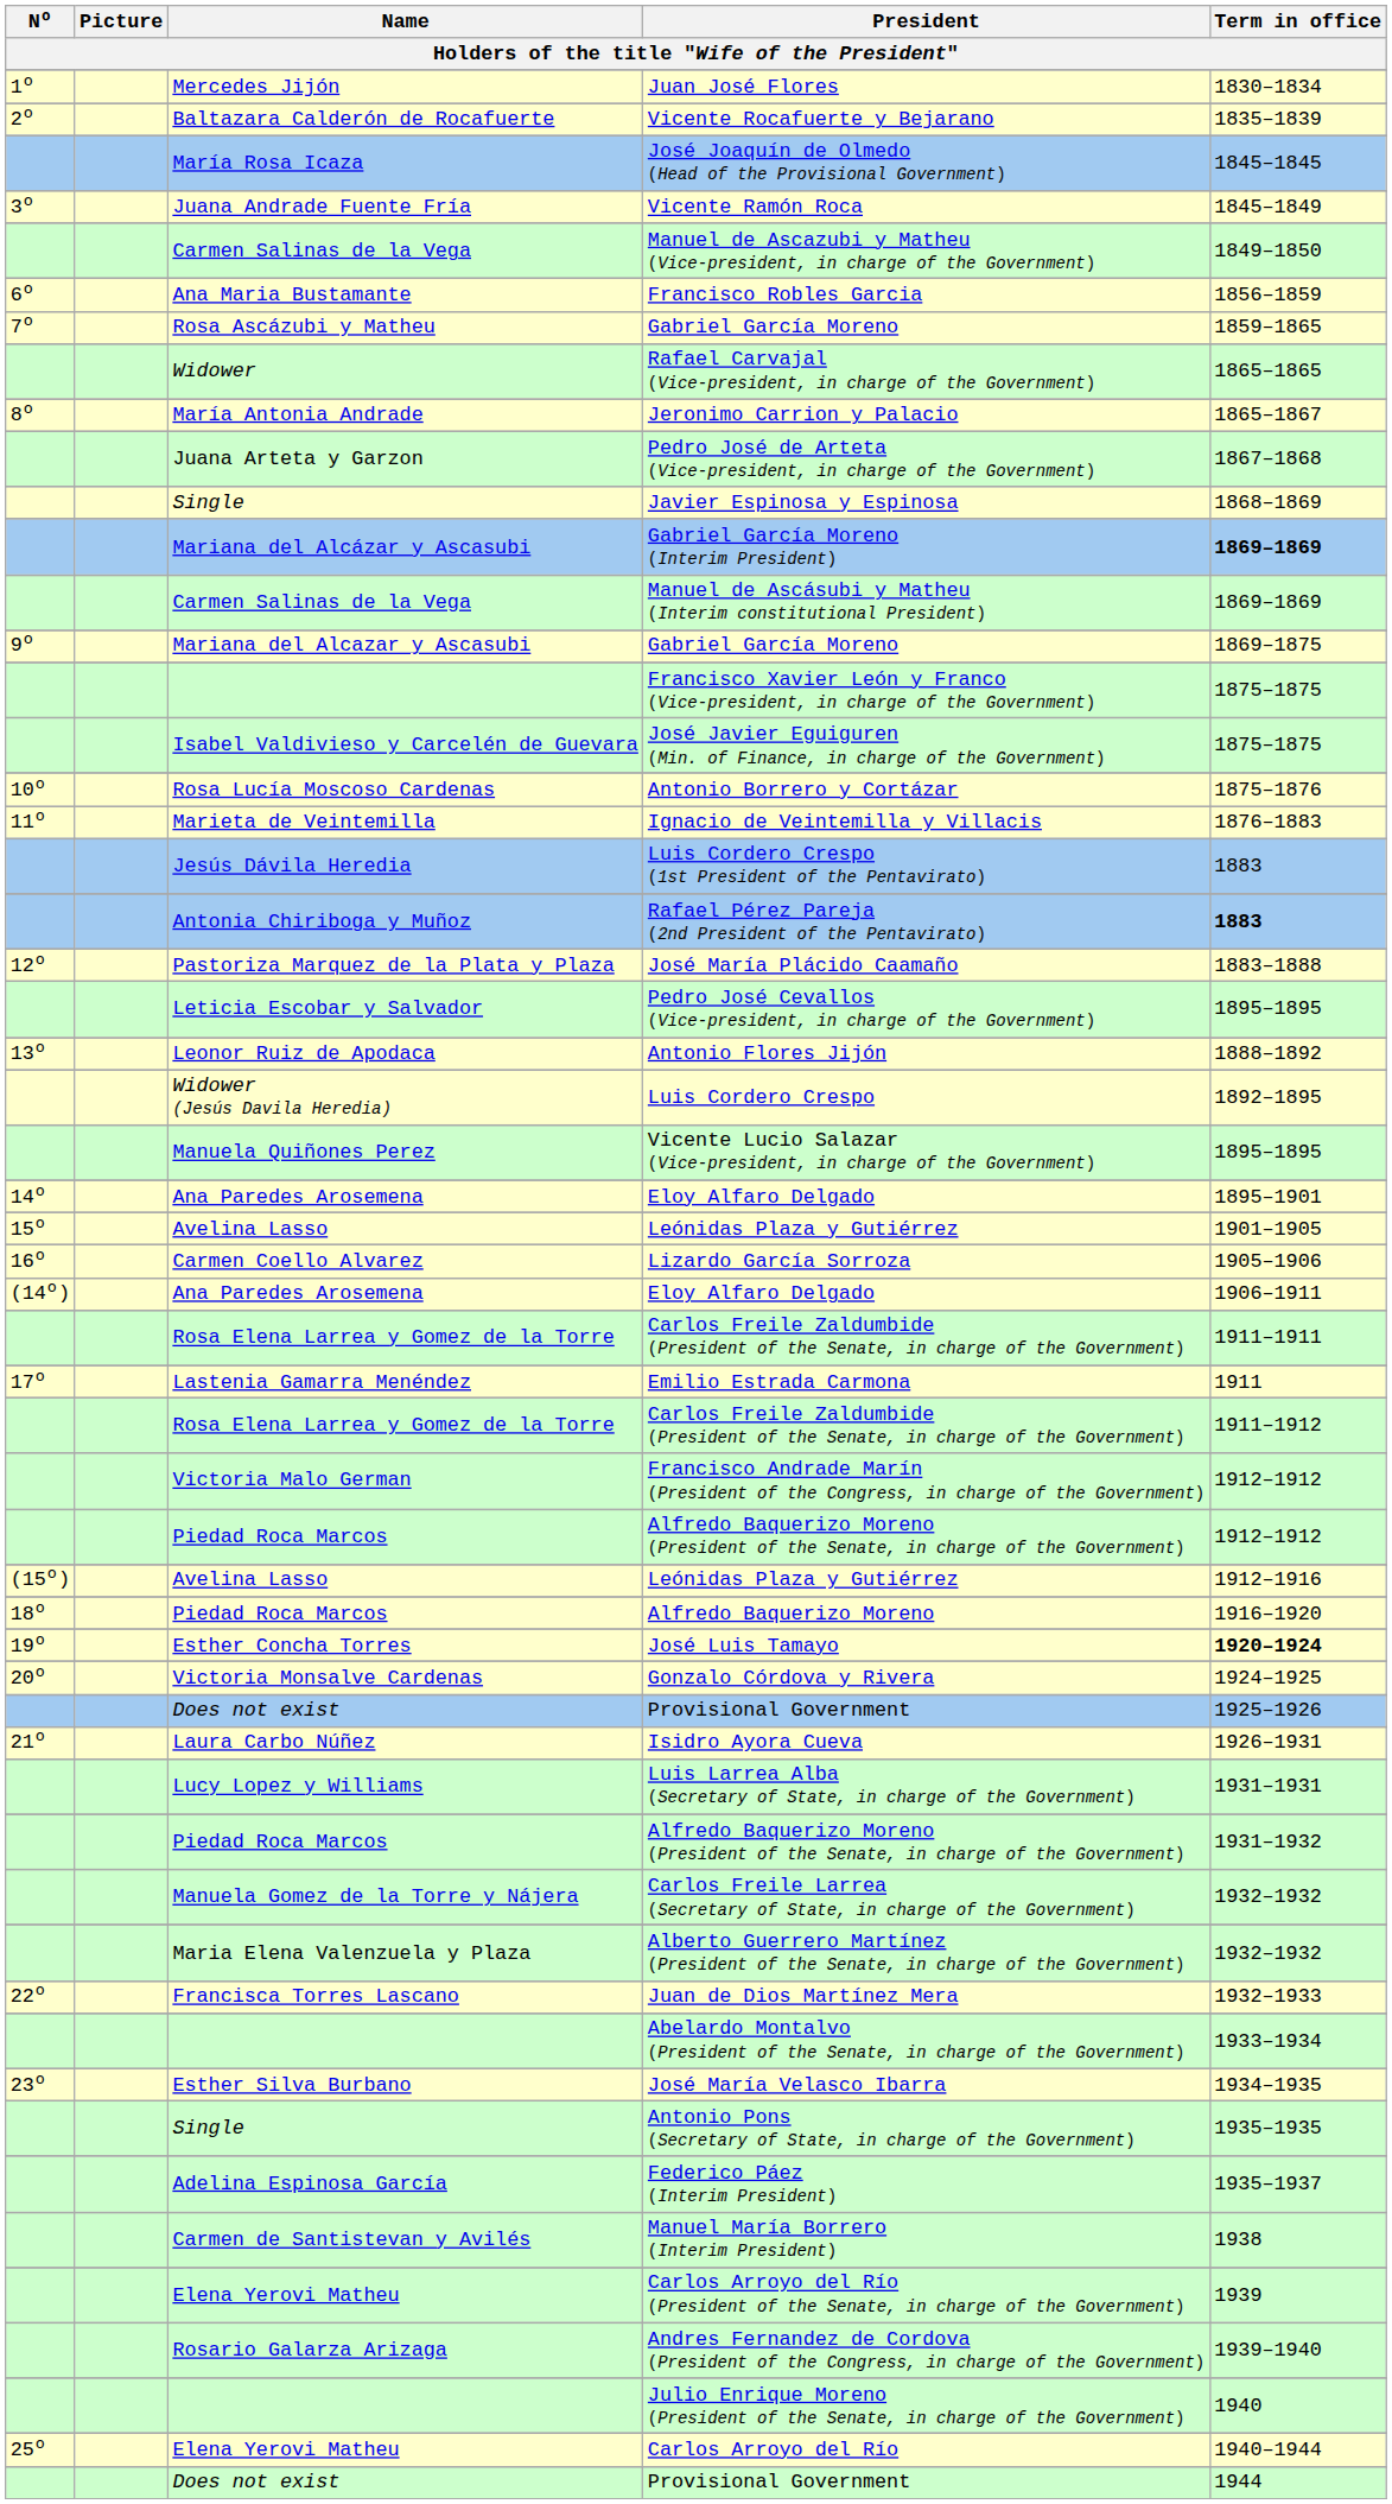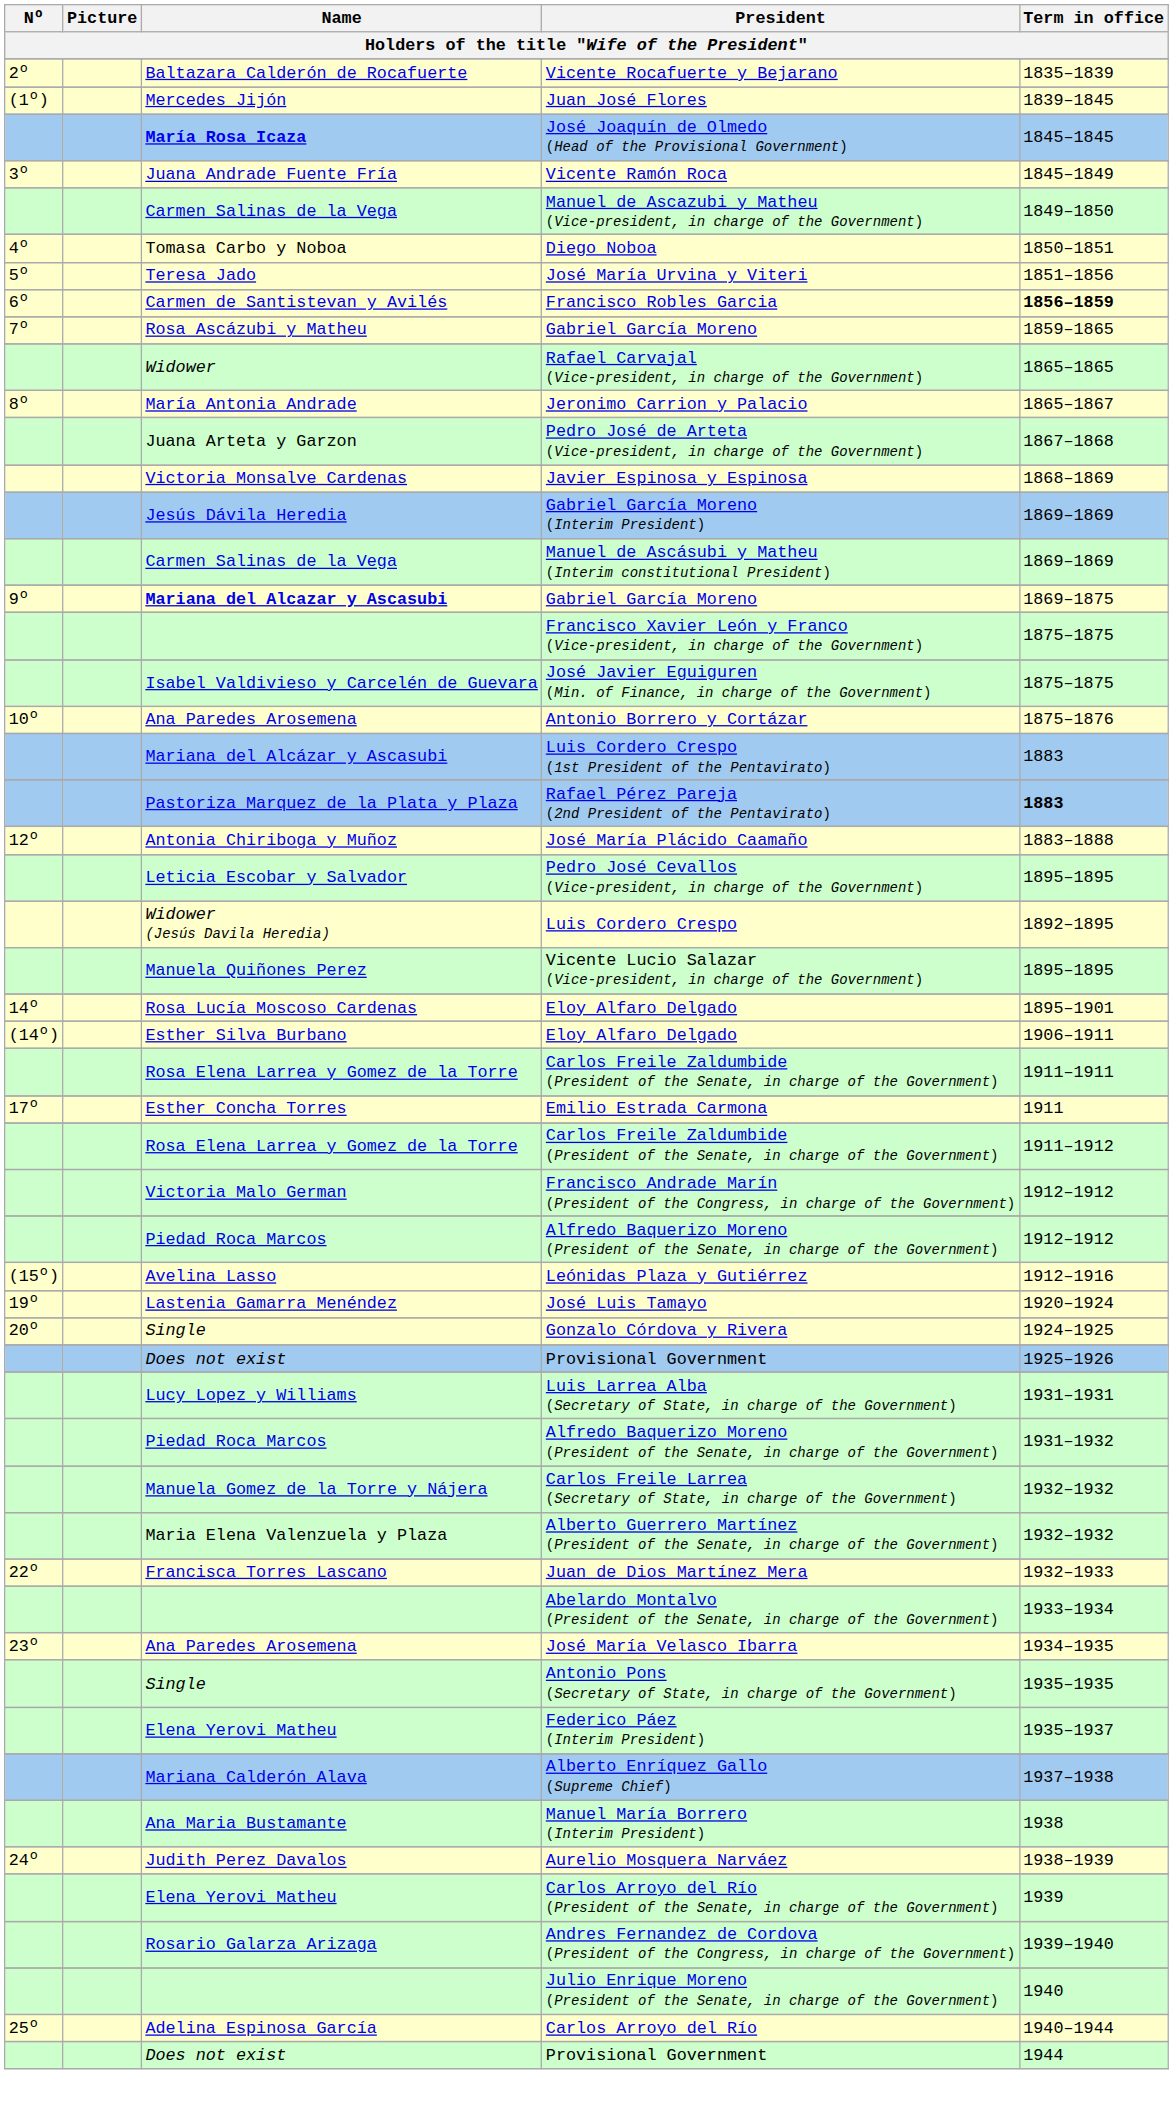- row: 1º | Mercedes Jijón | Juan José Flores | 1830–1834
+ row: (1º) | Mercedes Jijón | Juan José Flores | 1839–1845
José Joaquín de Olmedo (Head of the Provisional Government) | Name: normal -> bold
+ row: 4º | Tomasa Carbo y Noboa | Diego Noboa | 1850–1851
+ row: 5º | Teresa Jado | José María Urvina y Viteri | 1851–1856
Francisco Robles Garcia | Name: Ana Maria Bustamante -> Carmen de Santistevan y Avilés
Francisco Robles Garcia | Term in office: normal -> bold
Javier Espinosa y Espinosa | Name: Single -> Victoria Monsalve Cardenas
Gabriel García Moreno (Interim President) | Name: Mariana del Alcázar y Ascasubi -> Jesús Dávila Heredia
Gabriel García Moreno (Interim President) | Term in office: bold -> normal
9º / Gabriel García Moreno | Name: normal -> bold
Antonio Borrero y Cortázar | Name: Rosa Lucía Moscoso Cardenas -> Ana Paredes Arosemena
- row: 11º | Marieta de Veintemilla | Ignacio de Veintemilla y Villacis | 1876–1883
Luis Cordero Crespo (1st President of the Pentavirato) | Name: Jesús Dávila Heredia -> Mariana del Alcázar y Ascasubi
Rafael Pérez Pareja (2nd President of the Pentavirato) | Name: Antonia Chiriboga y Muñoz -> Pastoriza Marquez de la Plata y Plaza
José María Plácido Caamaño | Name: Pastoriza Marquez de la Plata y Plaza -> Antonia Chiriboga y Muñoz
- row: 13º | Leonor Ruiz de Apodaca | Antonio Flores Jijón | 1888–1892
14º / Eloy Alfaro Delgado | Name: Ana Paredes Arosemena -> Rosa Lucía Moscoso Cardenas
- row: 15º | Avelina Lasso | Leónidas Plaza y Gutiérrez | 1901–1905
- row: 16º | Carmen Coello Alvarez | Lizardo García Sorroza | 1905–1906
(14º) / Eloy Alfaro Delgado | Name: Ana Paredes Arosemena -> Esther Silva Burbano
Emilio Estrada Carmona | Name: Lastenia Gamarra Menéndez -> Esther Concha Torres
- row: 18º | Piedad Roca Marcos | Alfredo Baquerizo Moreno | 1916–1920
José Luis Tamayo | Name: Esther Concha Torres -> Lastenia Gamarra Menéndez
José Luis Tamayo | Term in office: bold -> normal
Gonzalo Córdova y Rivera | Name: Victoria Monsalve Cardenas -> Single
- row: 21º | Laura Carbo Núñez | Isidro Ayora Cueva | 1926–1931
José María Velasco Ibarra | Name: Esther Silva Burbano -> Ana Paredes Arosemena
Federico Páez (Interim President) | Name: Adelina Espinosa García -> Elena Yerovi Matheu
+ row: Mariana Calderón Alava | Alberto Enríquez Gallo (Supreme Chief) | 1937–1938
Manuel María Borrero (Interim President) | Name: Carmen de Santistevan y Avilés -> Ana Maria Bustamante
+ row: 24º | Judith Perez Davalos | Aurelio Mosquera Narváez | 1938–1939
Carlos Arroyo del Río | Name: Elena Yerovi Matheu -> Adelina Espinosa García
